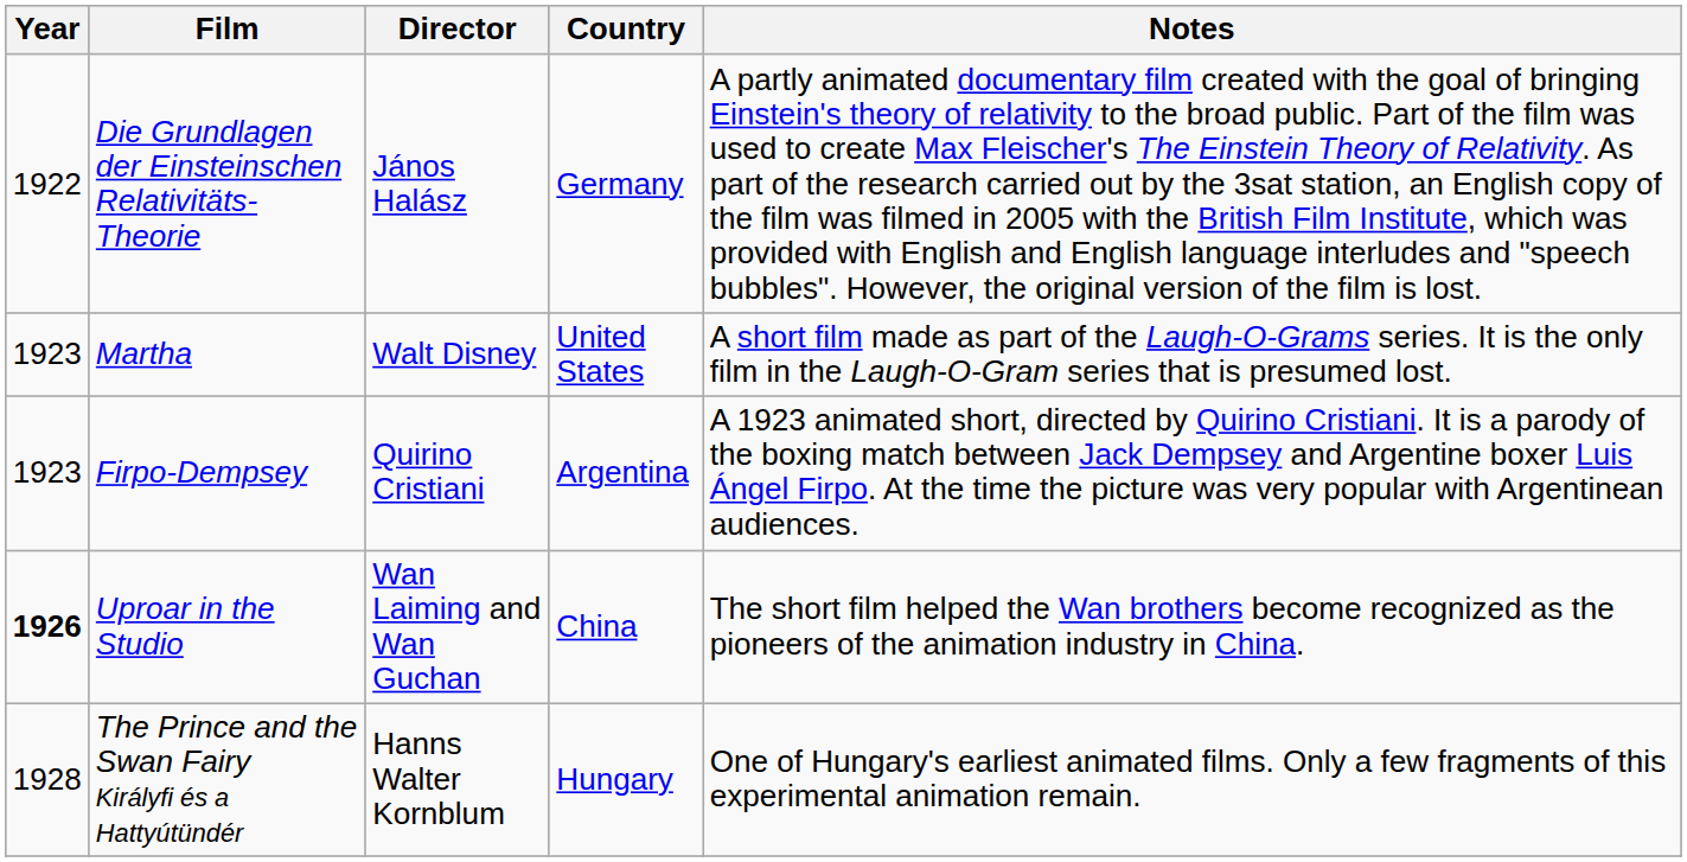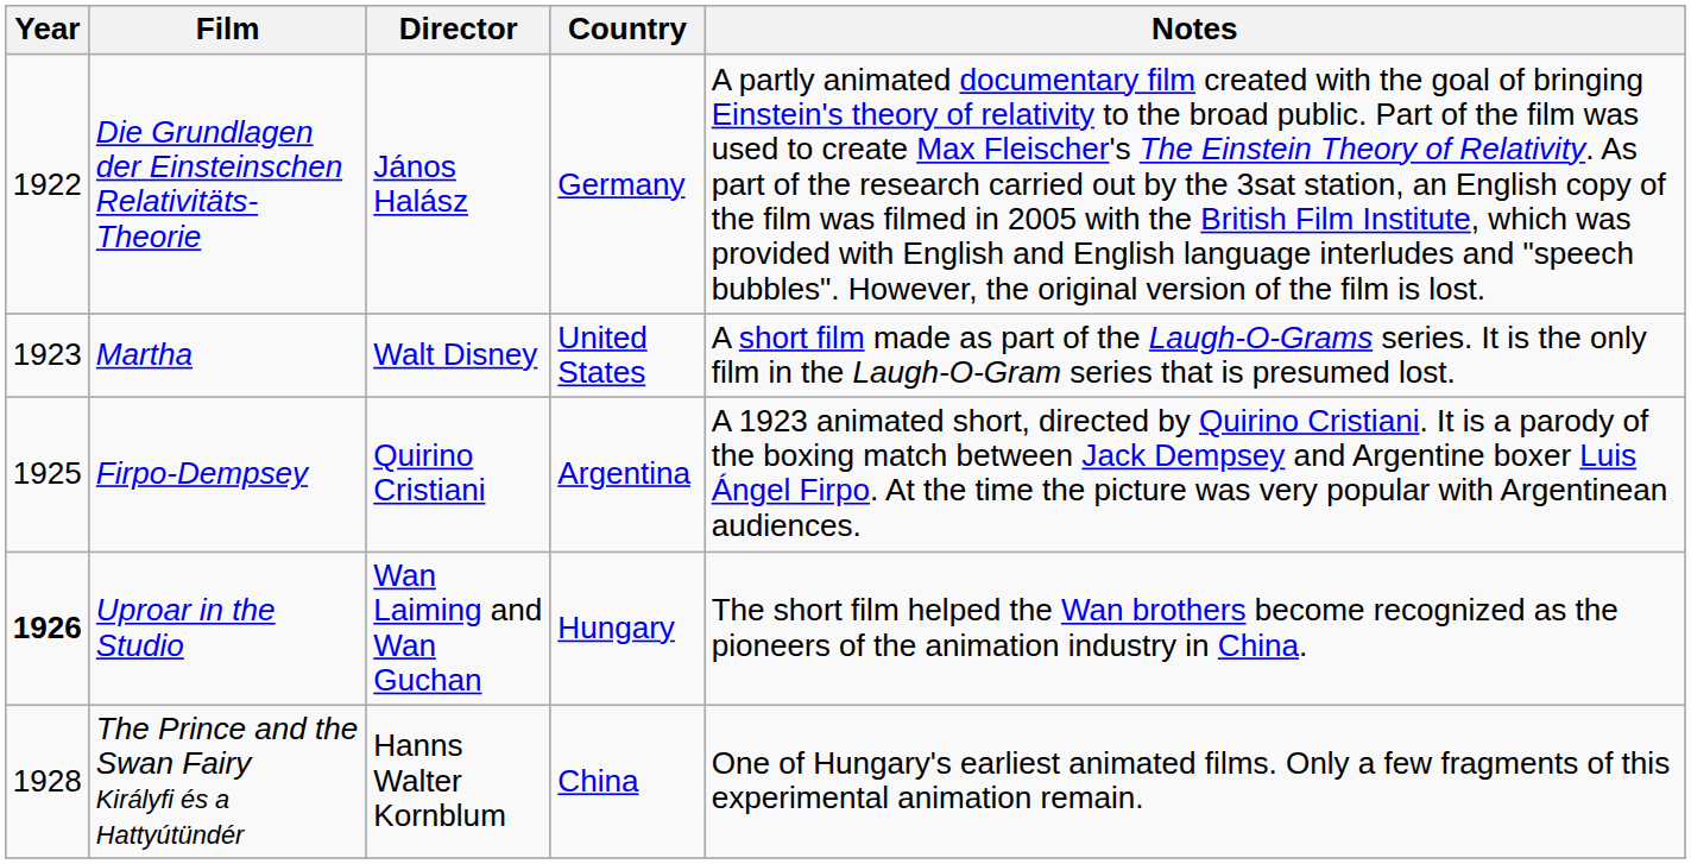Firpo-Dempsey | Year: 1923 -> 1925
Uproar in the Studio | Country: China -> Hungary
The Prince and the Swan Fairy Királyfi és a Hattyútündér | Country: Hungary -> China
